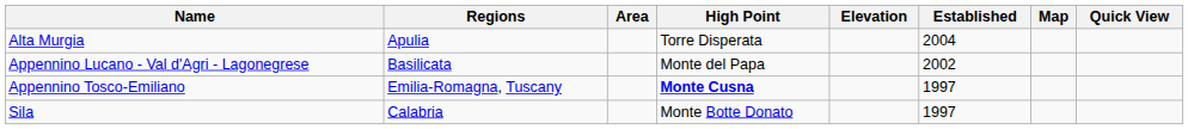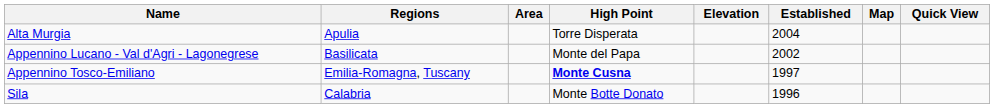Sila | Established: 1997 -> 1996
